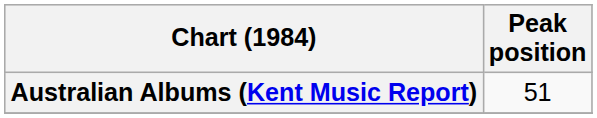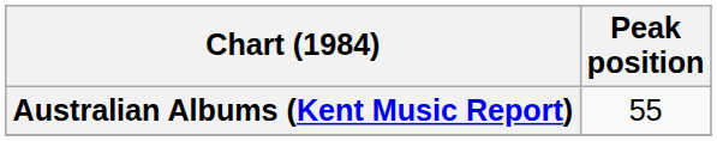Australian Albums (Kent Music Report) | Peak position: 51 -> 55
